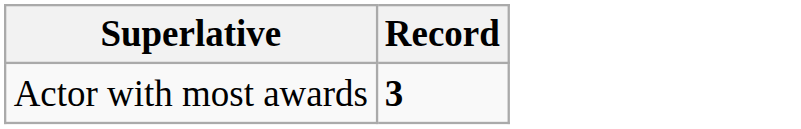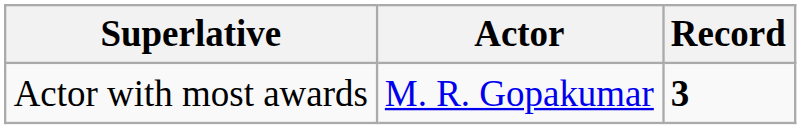+ column: Actor | M. R. Gopakumar
